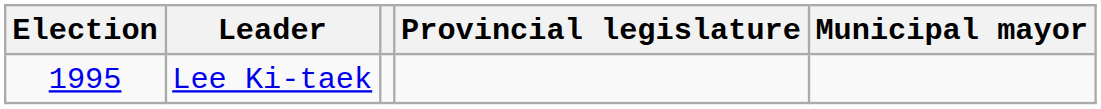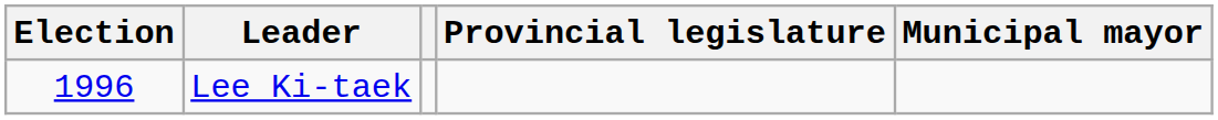Lee Ki-taek | Election: 1995 -> 1996
